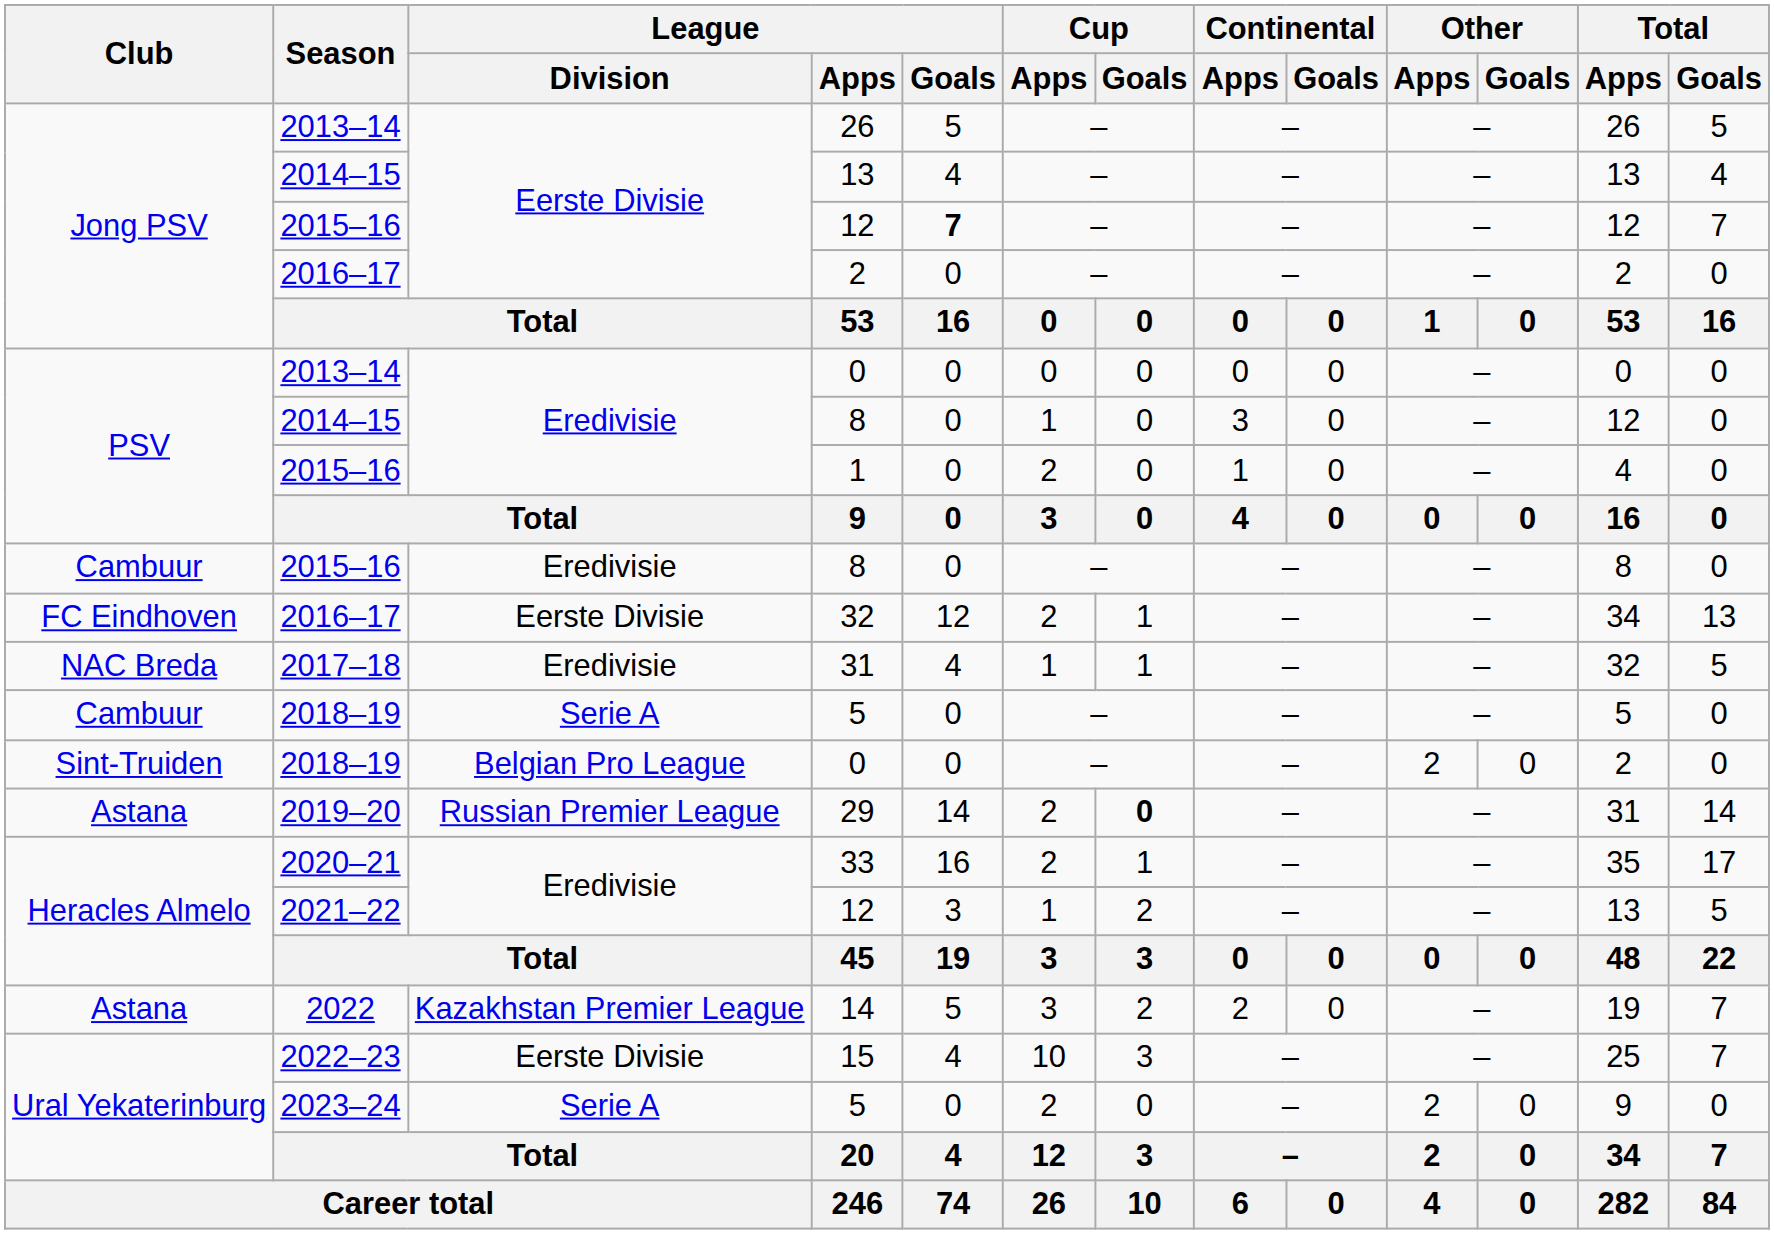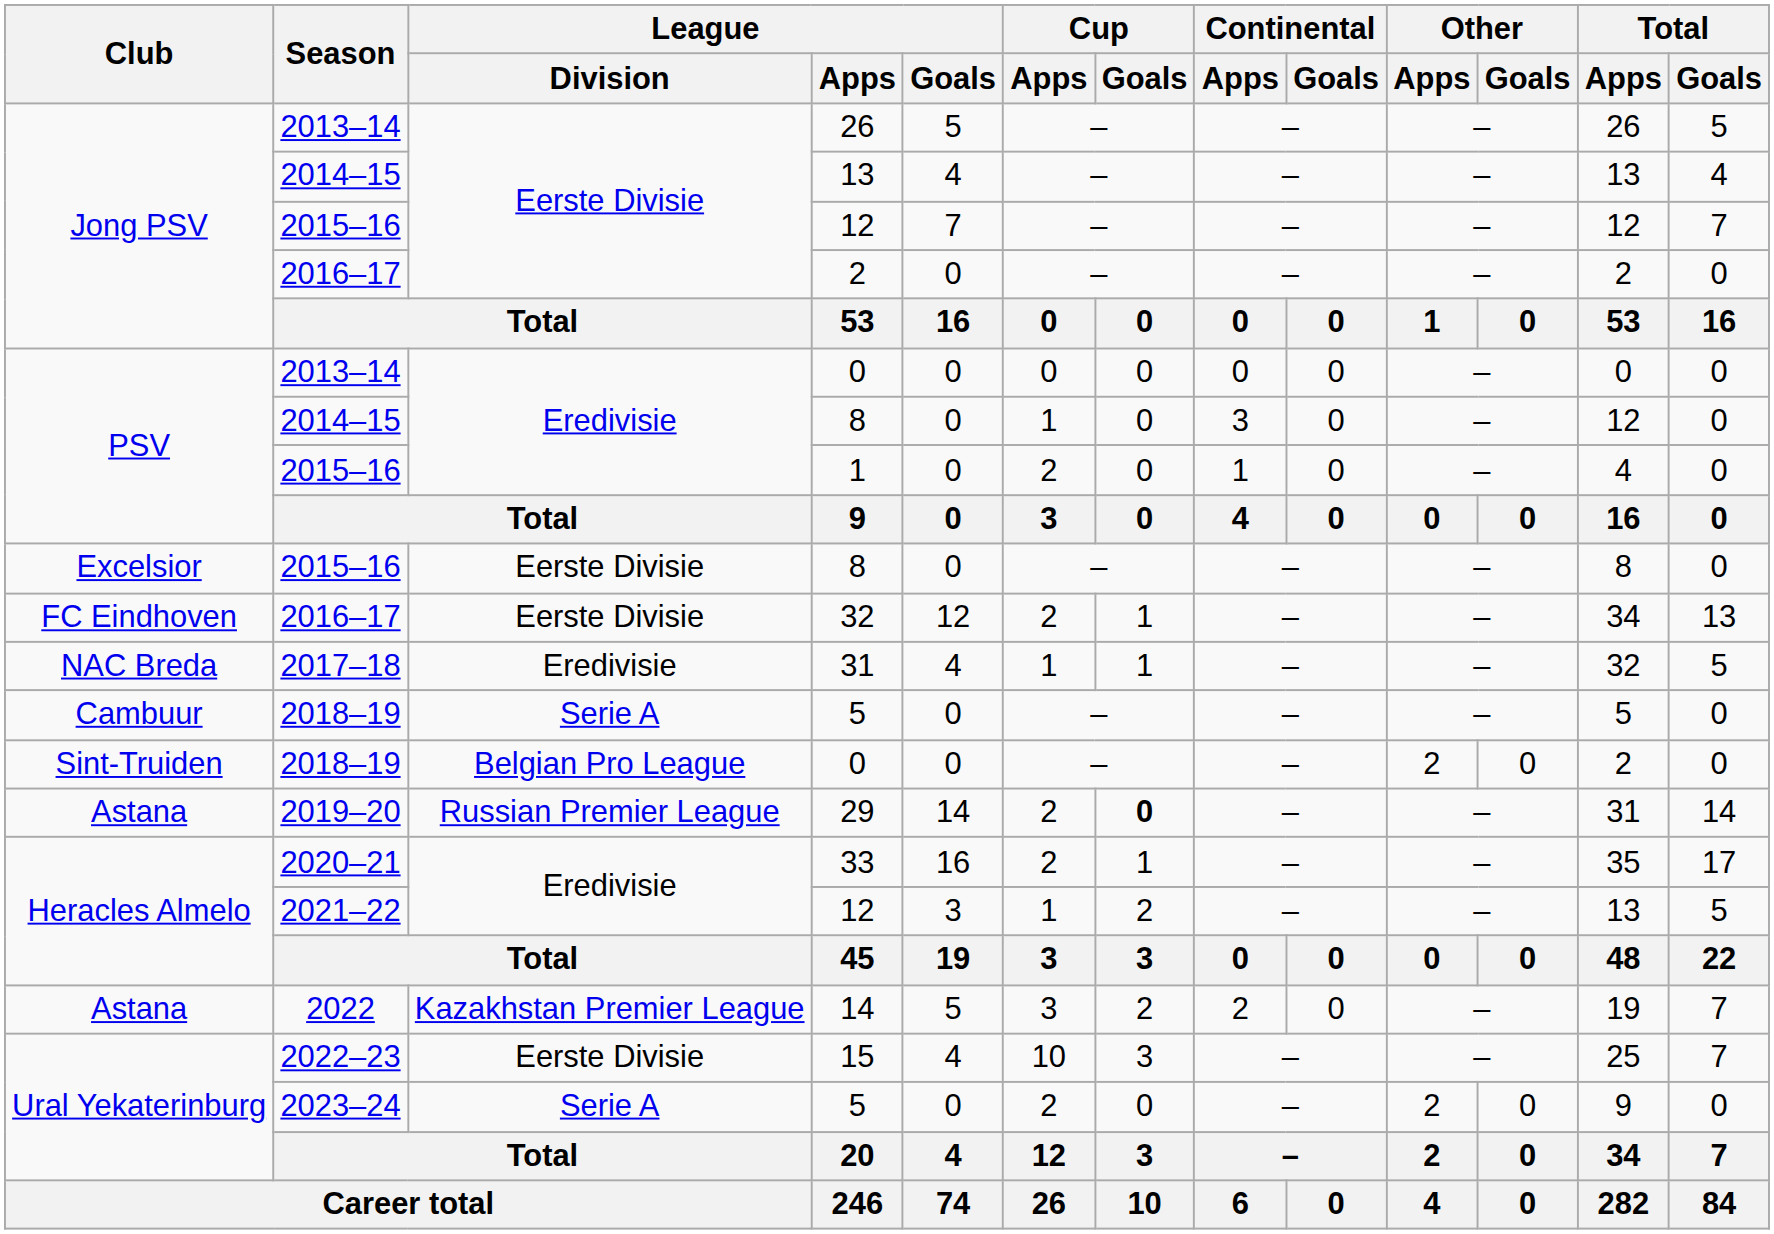2015–16 / 12 | League / Goals: bold -> normal
2015–16 / 8 | Club: Cambuur -> Excelsior
2015–16 / 8 | League / Division: Eredivisie -> Eerste Divisie
